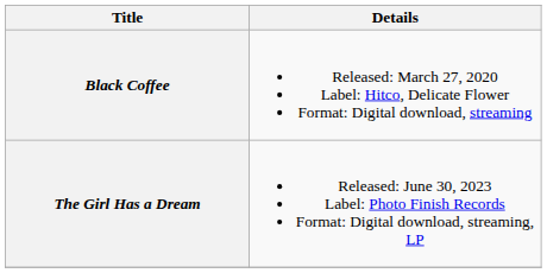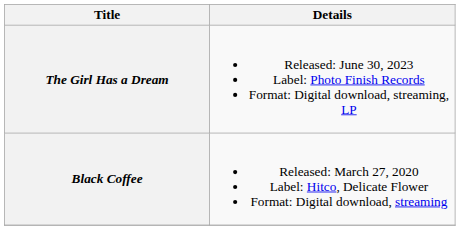rows swapped: Black Coffee <-> The Girl Has a Dream
